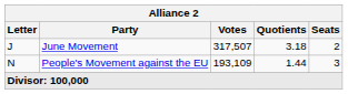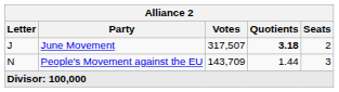June Movement | Quotients: normal -> bold
People's Movement against the EU | Votes: 193,109 -> 143,709
